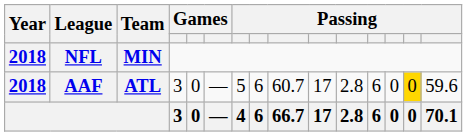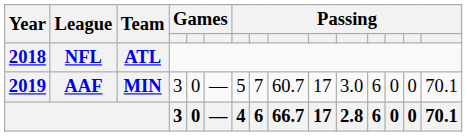NFL | Team: MIN -> ATL
AAF | Year: 2018 -> 2019
AAF | Team: ATL -> MIN
AAF | column 8: 6 -> 7
AAF | column 11: 2.8 -> 3.0
AAF | column 14: gold background -> no background
AAF | column 15: 59.6 -> 70.1
